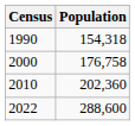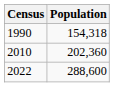- row: 2000 | 176,758
